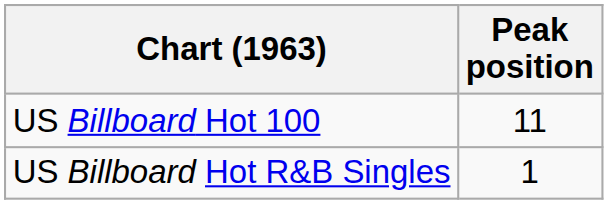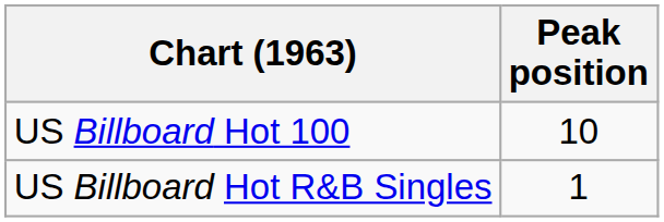US Billboard Hot 100 | Peak position: 11 -> 10
